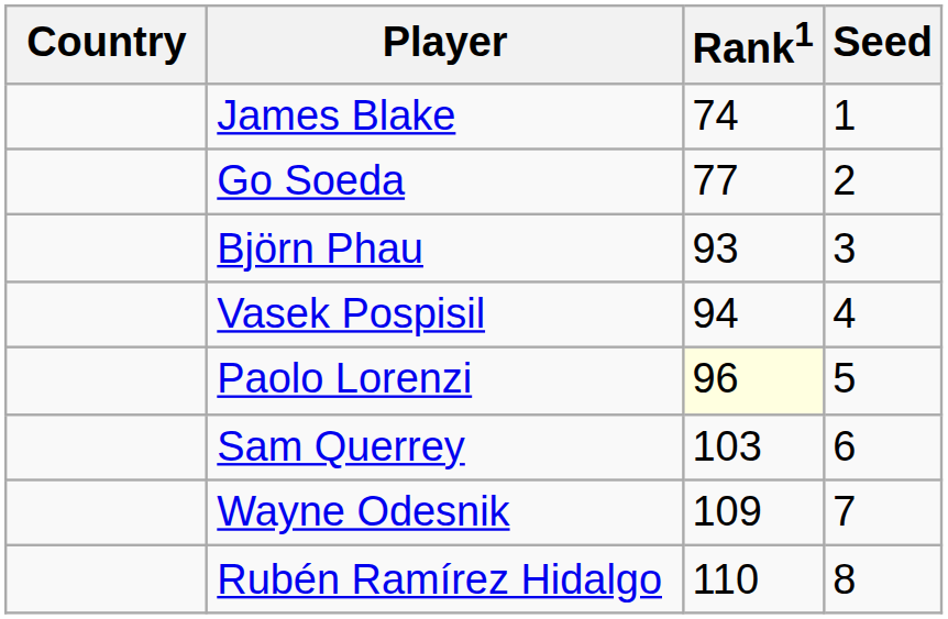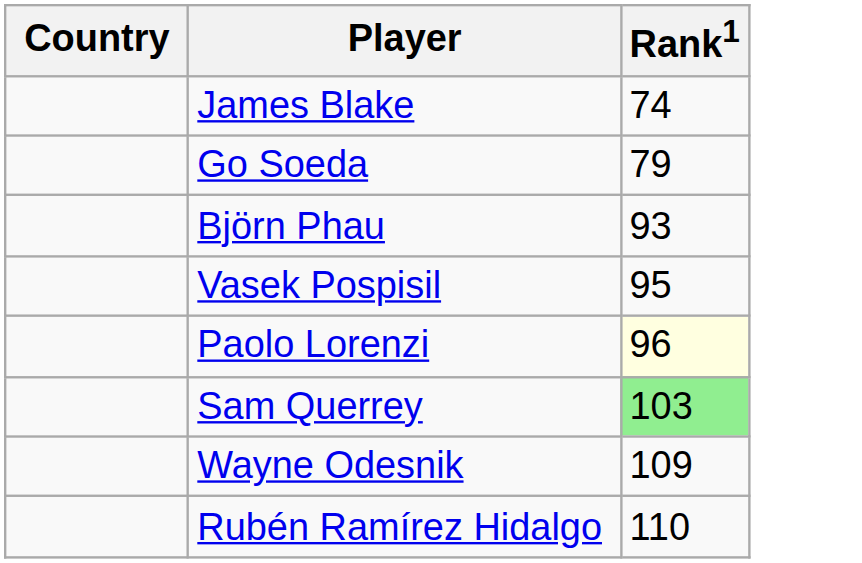- column: Seed | 1 | 2 | 3 | 4 | 5 | 6 | 7 | 8
Go Soeda | Rank1: 77 -> 79
Vasek Pospisil | Rank1: 94 -> 95
Sam Querrey | Rank1: no background -> lightgreen background
